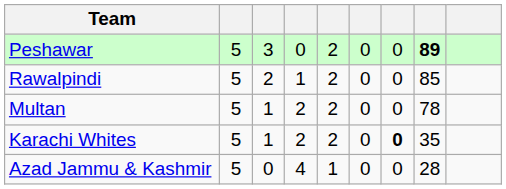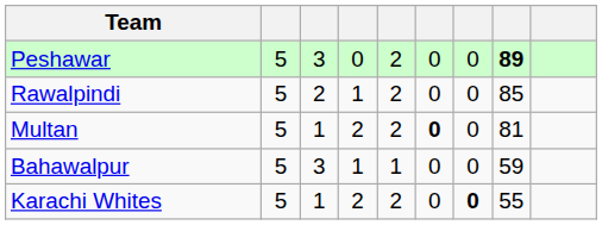Multan | column 6: normal -> bold
Multan | column 8: 78 -> 81
+ row: Bahawalpur | 5 | 3 | 1 | 1 | 0 | 0 | 59
Karachi Whites | column 8: 35 -> 55
- row: Azad Jammu & Kashmir | 5 | 0 | 4 | 1 | 0 | 0 | 28
